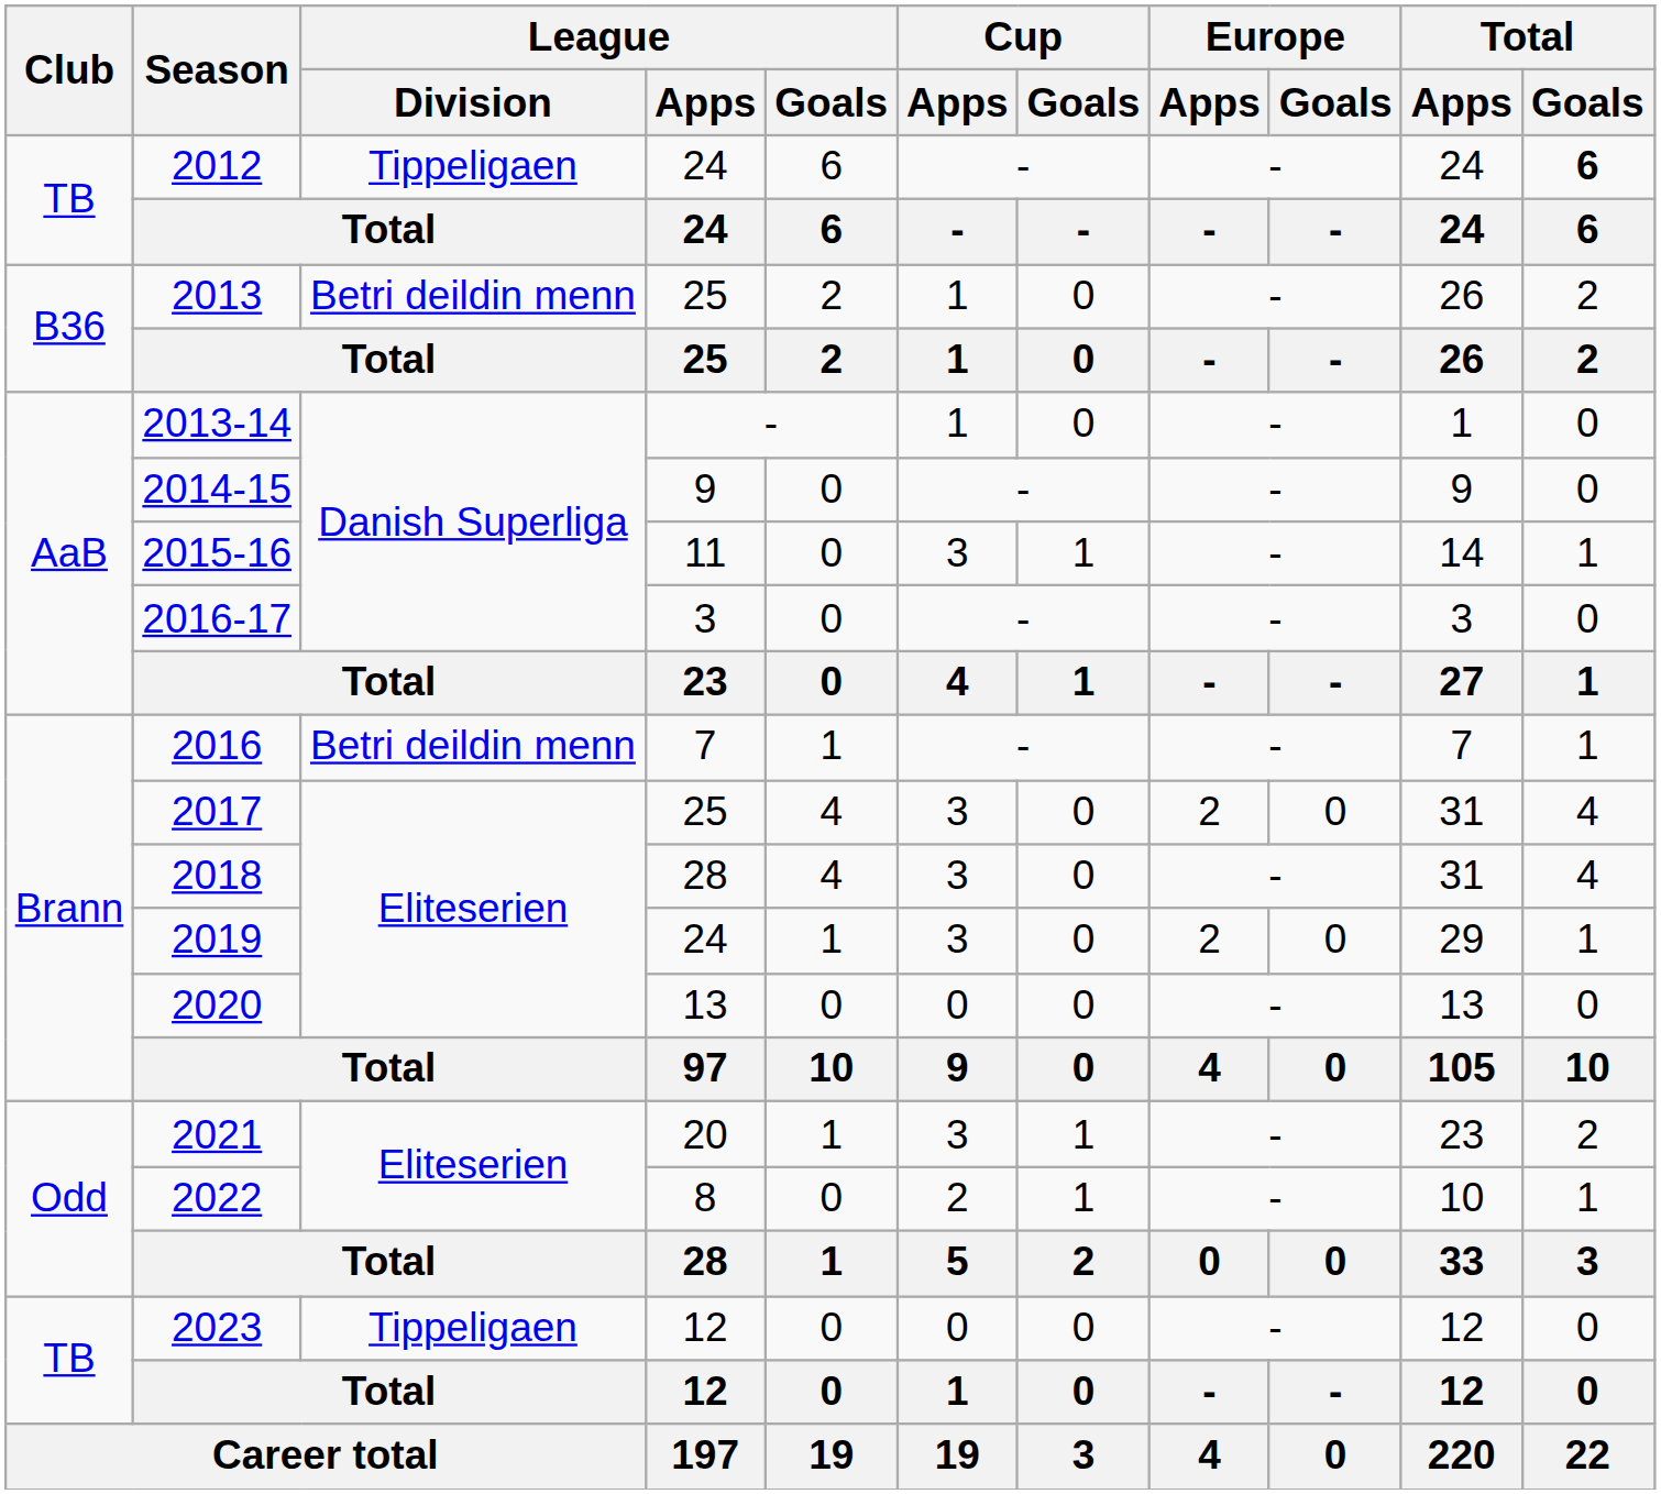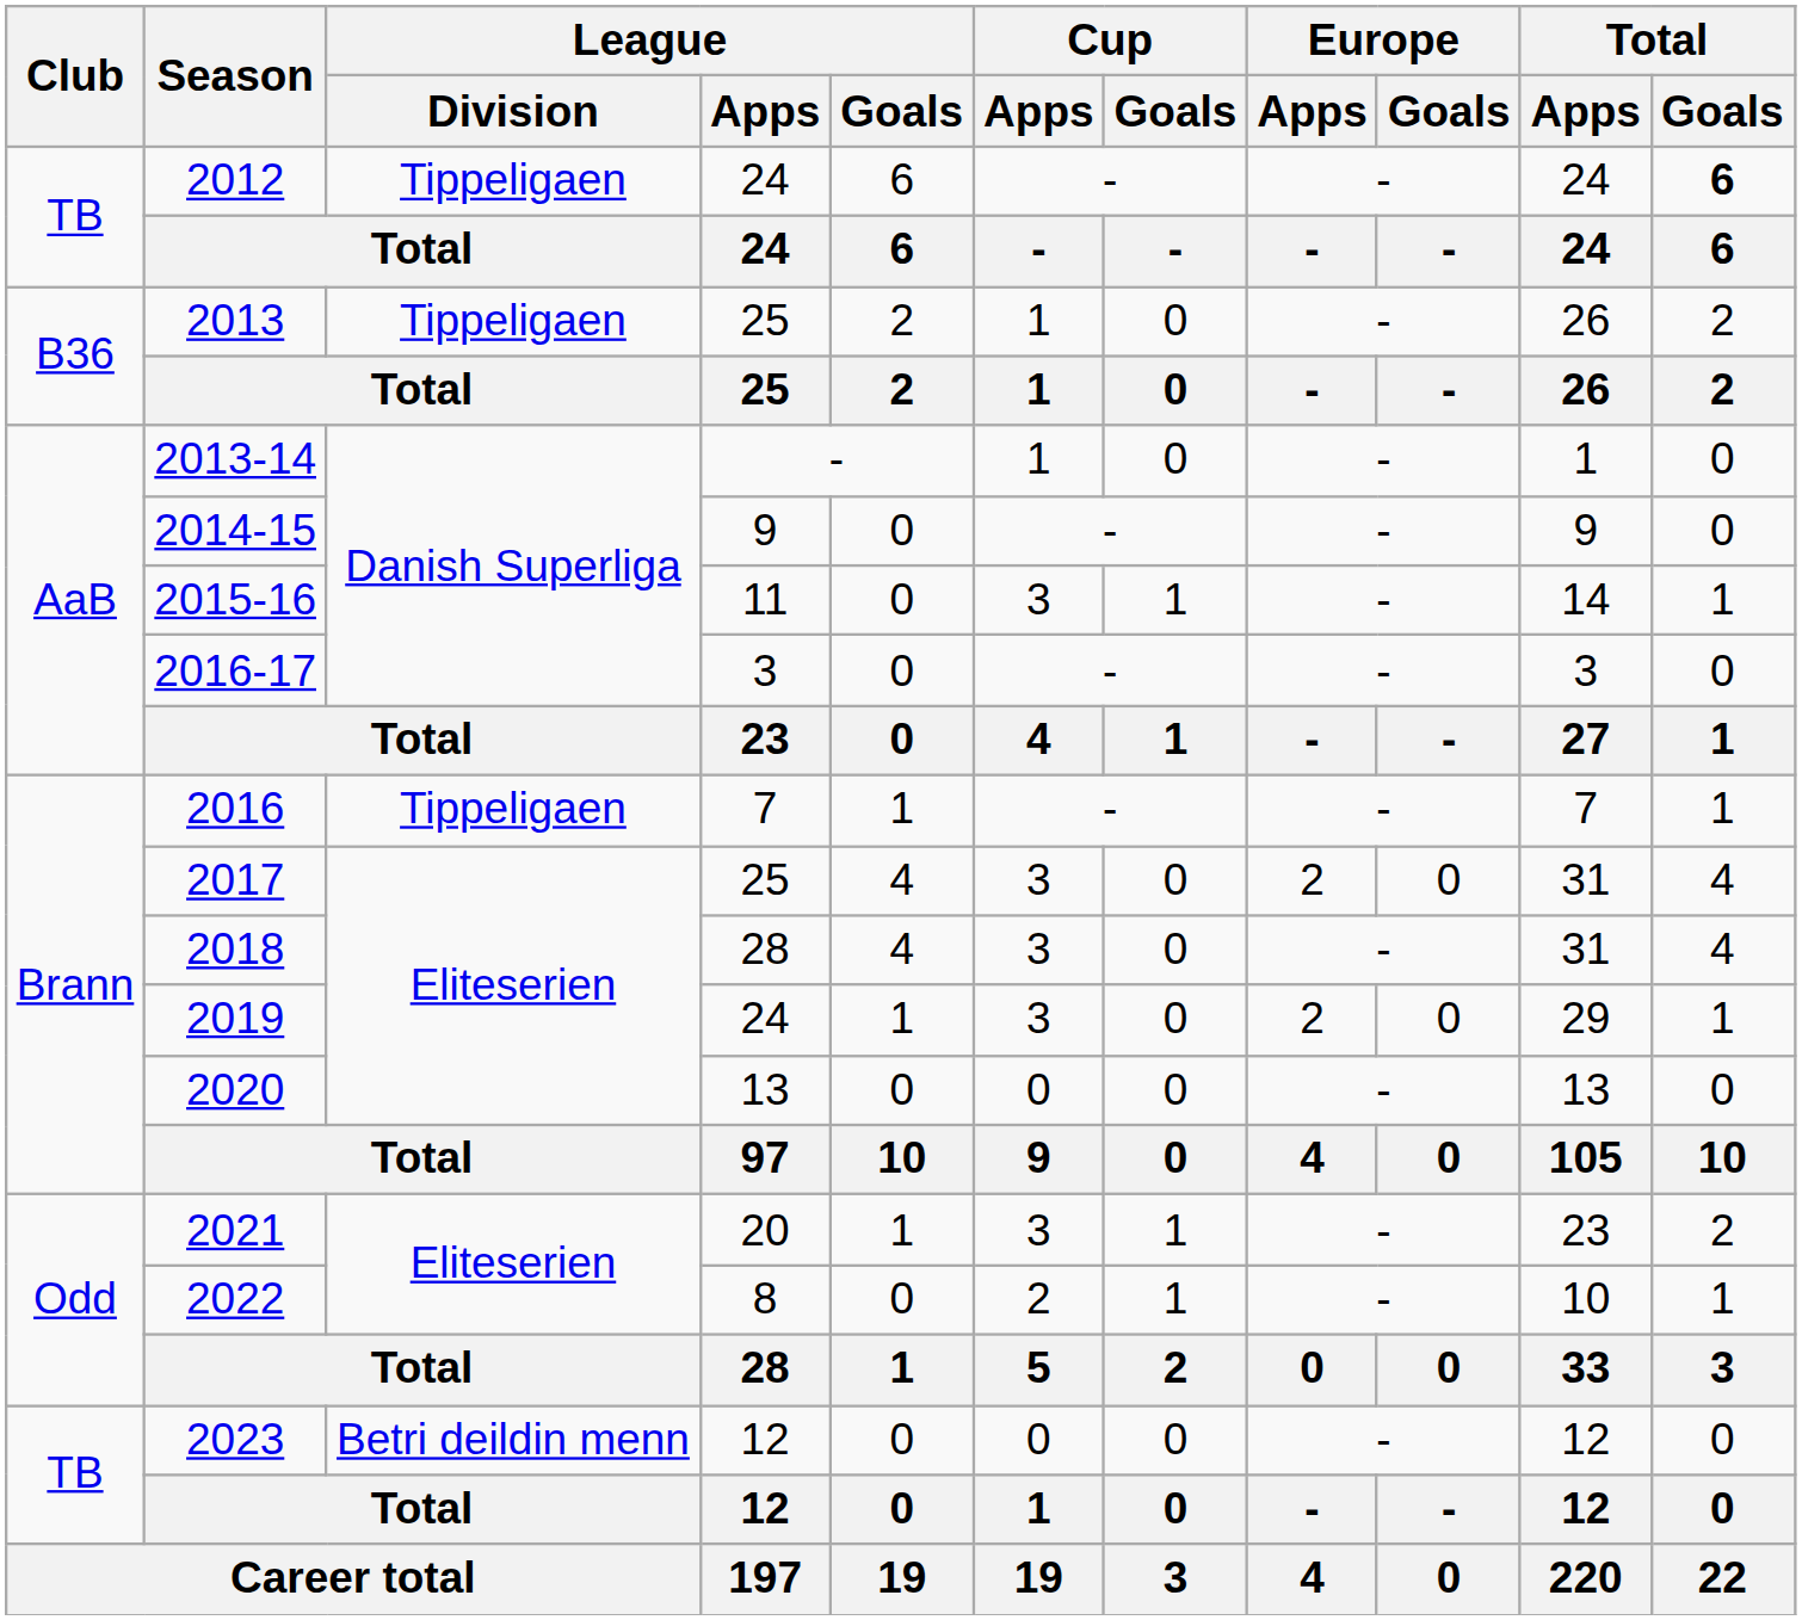2013 | League / Division: Betri deildin menn -> Tippeligaen
2016 | League / Division: Betri deildin menn -> Tippeligaen
2023 | League / Division: Tippeligaen -> Betri deildin menn
